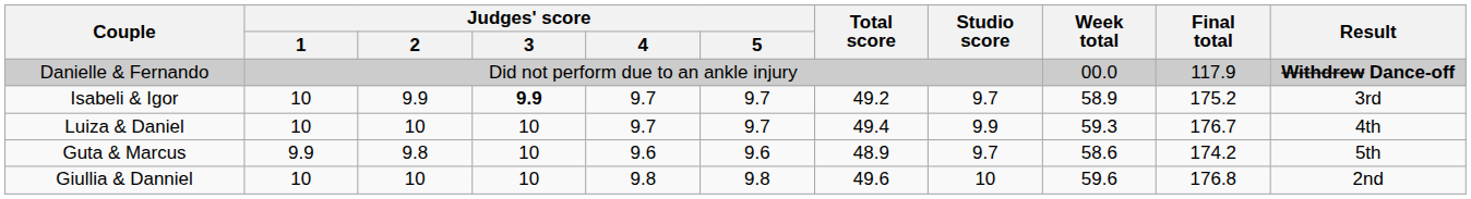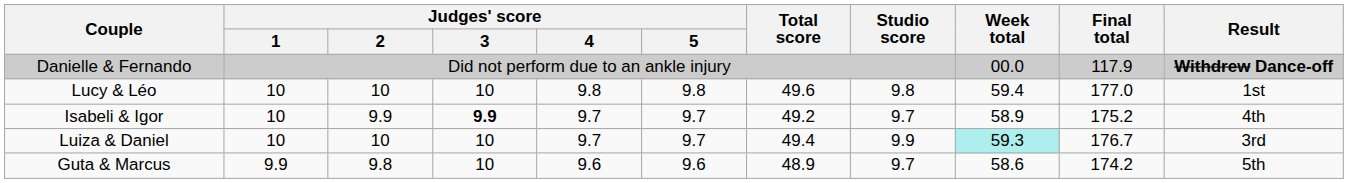+ row: Lucy & Léo | 10 | 10 | 10 | 9.8 | 9.8 | 49.6 | 9.8 | 59.4 | 177.0 | 1st
Isabeli & Igor | Result: 3rd -> 4th
Luiza & Daniel | Week total: no background -> paleturquoise background
Luiza & Daniel | Result: 4th -> 3rd
- row: Giullia & Danniel | 10 | 10 | 10 | 9.8 | 9.8 | 49.6 | 10 | 59.6 | 176.8 | 2nd
